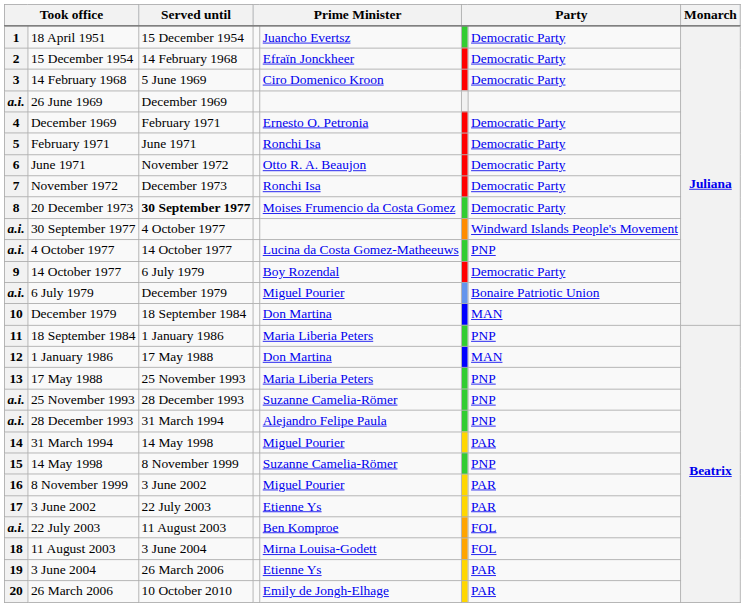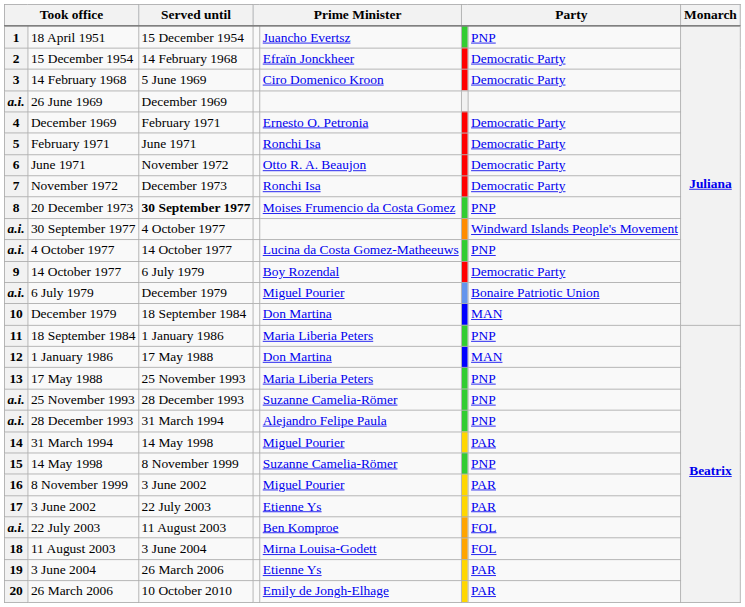18 April 1951 | column 7: Democratic Party -> PNP
20 December 1973 | column 7: Democratic Party -> PNP
